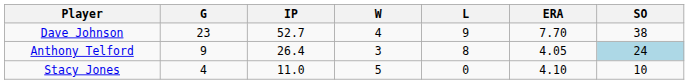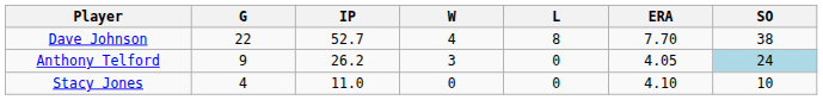Dave Johnson | G: 23 -> 22
Dave Johnson | L: 9 -> 8
Anthony Telford | IP: 26.4 -> 26.2
Anthony Telford | L: 8 -> 0
Stacy Jones | W: 5 -> 0
